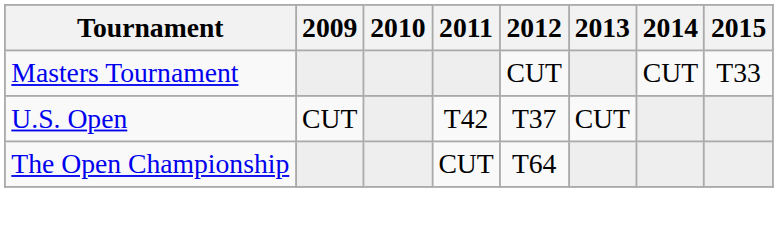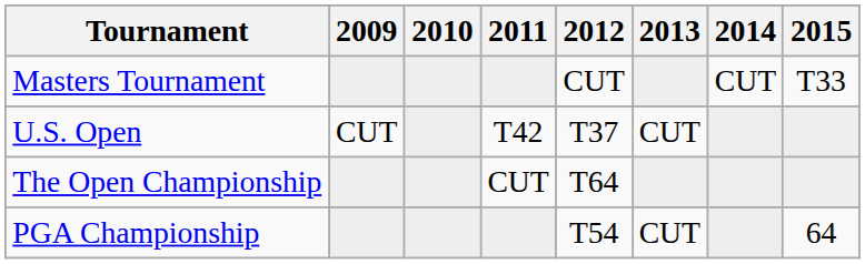+ row: PGA Championship | T54 | CUT | 64
